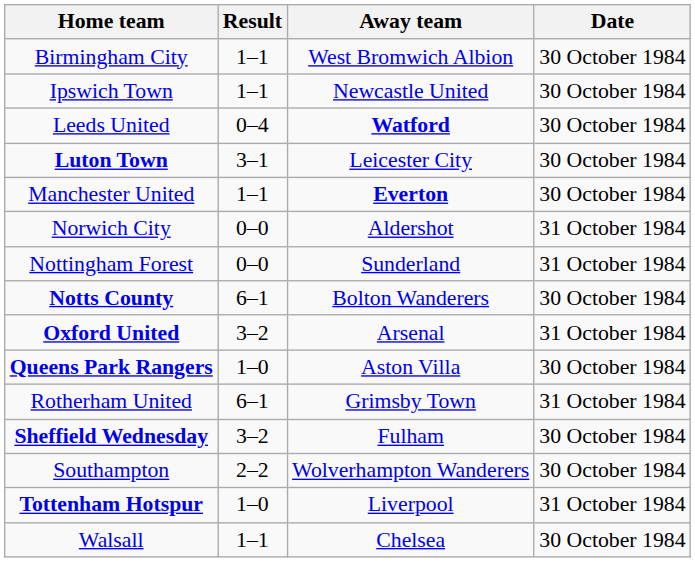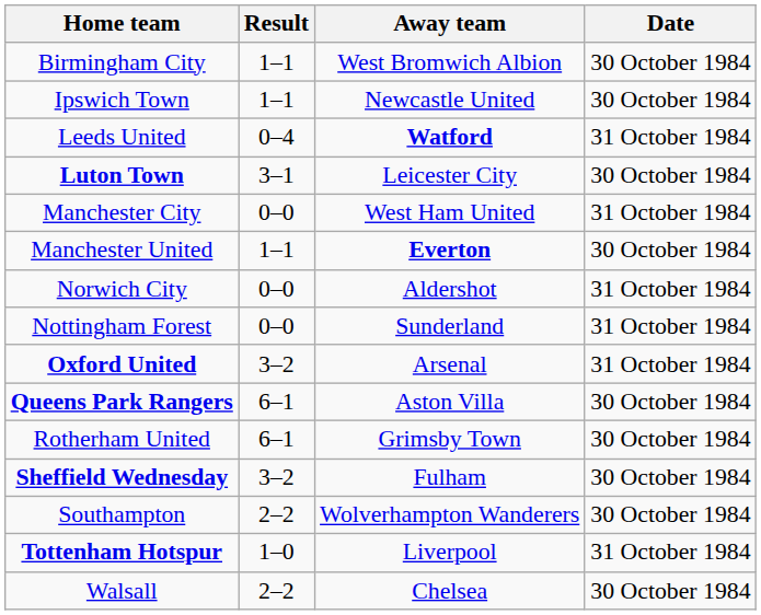Leeds United | Date: 30 October 1984 -> 31 October 1984
+ row: Manchester City | 0–0 | West Ham United | 31 October 1984
- row: Notts County | 6–1 | Bolton Wanderers | 30 October 1984
Queens Park Rangers | Result: 1–0 -> 6–1
Rotherham United | Date: 31 October 1984 -> 30 October 1984
Walsall | Result: 1–1 -> 2–2
